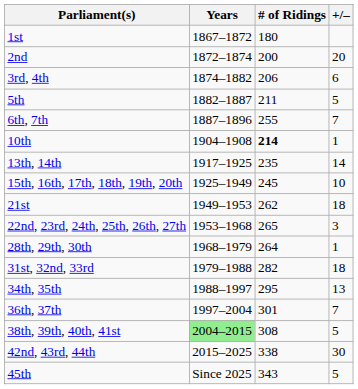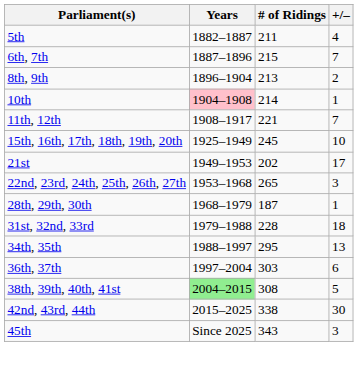- row: 1st | 1867–1872 | 180
- row: 2nd | 1872–1874 | 200 | 20
- row: 3rd, 4th | 1874–1882 | 206 | 6
5th | +/–: 5 -> 4
6th, 7th | # of Ridings: 255 -> 215
+ row: 8th, 9th | 1896–1904 | 213 | 2
10th | Years: no background -> pink background
10th | # of Ridings: bold -> normal
+ row: 11th, 12th | 1908–1917 | 221 | 7
- row: 13th, 14th | 1917–1925 | 235 | 14
21st | # of Ridings: 262 -> 202
21st | +/–: 18 -> 17
28th, 29th, 30th | # of Ridings: 264 -> 187
31st, 32nd, 33rd | # of Ridings: 282 -> 228
36th, 37th | # of Ridings: 301 -> 303
36th, 37th | +/–: 7 -> 6
45th | +/–: 5 -> 3
